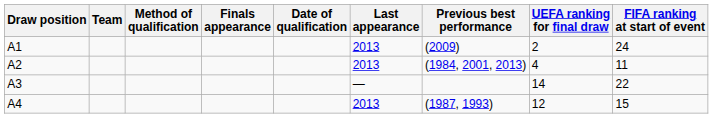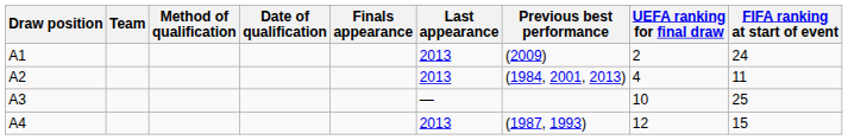columns swapped: Date of qualification <-> Finals appearance
A3 | UEFA ranking for final draw: 14 -> 10
A3 | FIFA ranking at start of event: 22 -> 25
